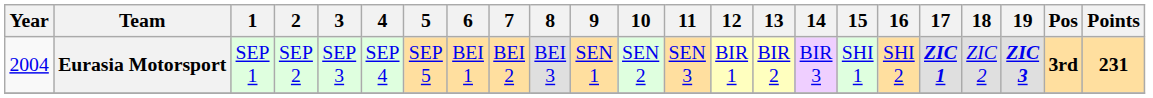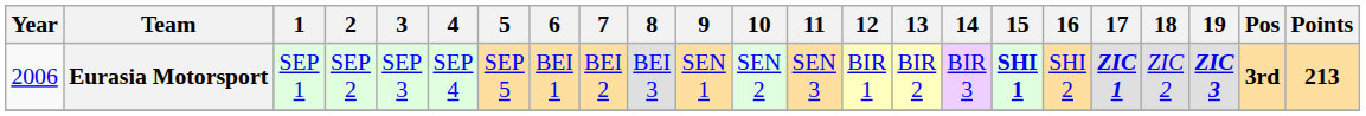Eurasia Motorsport | Year: 2004 -> 2006
Eurasia Motorsport | 15: normal -> bold
Eurasia Motorsport | Points: 231 -> 213
